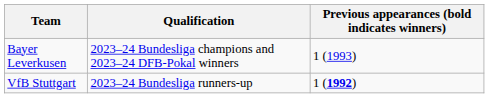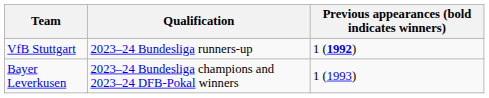rows swapped: Bayer Leverkusen <-> VfB Stuttgart
